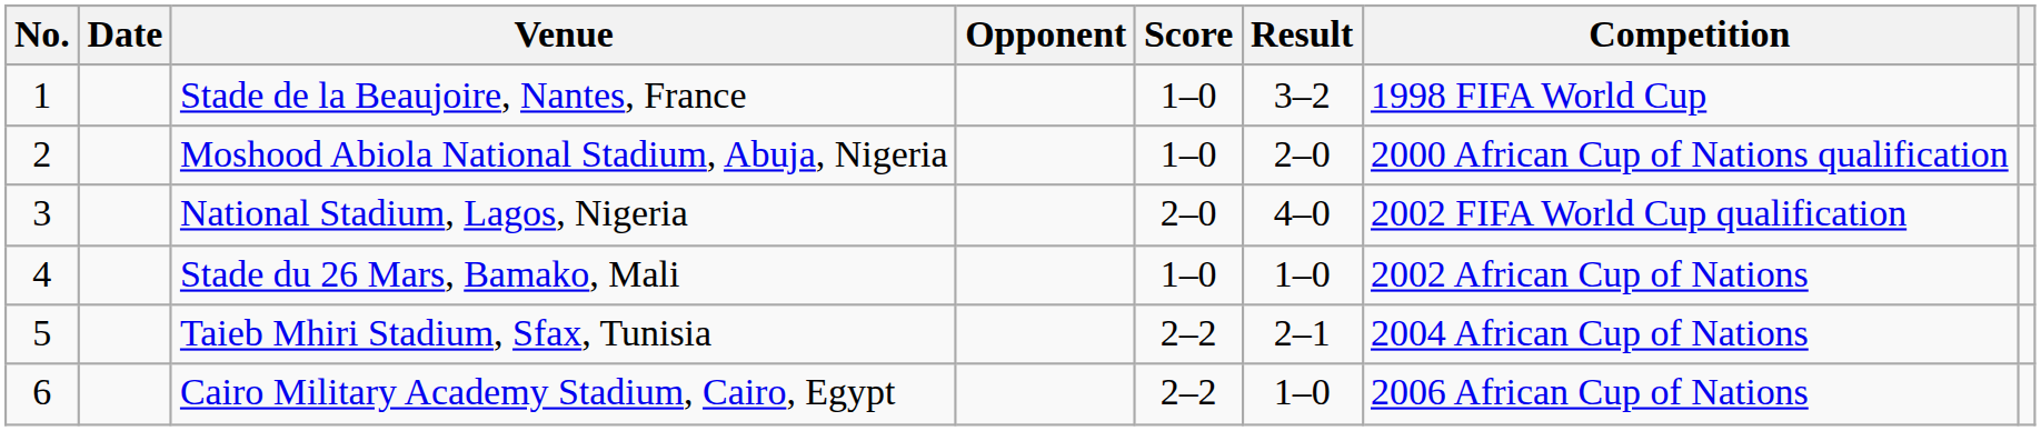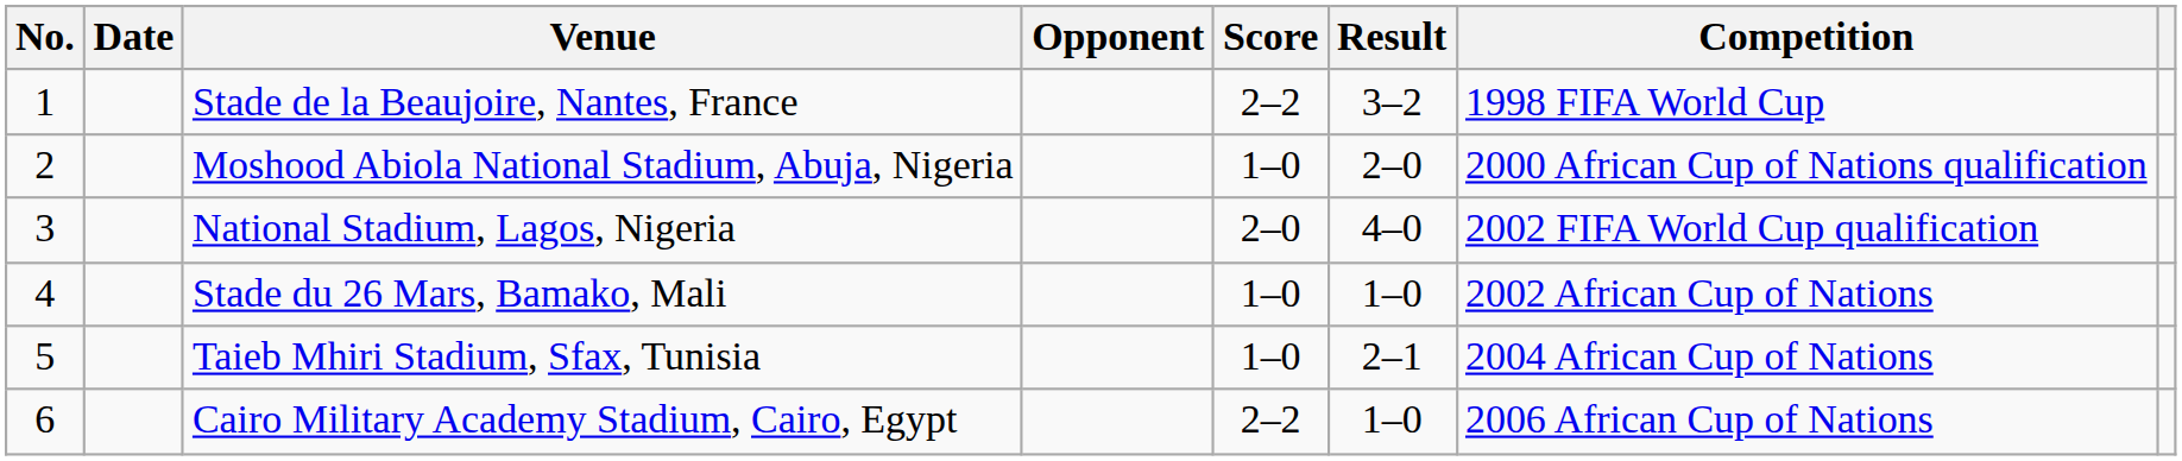Stade de la Beaujoire, Nantes, France | Score: 1–0 -> 2–2
Taieb Mhiri Stadium, Sfax, Tunisia | Score: 2–2 -> 1–0
